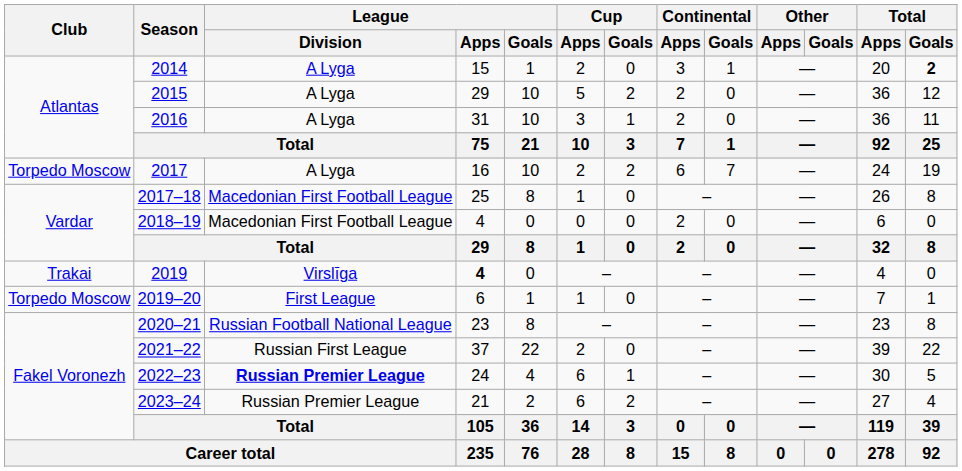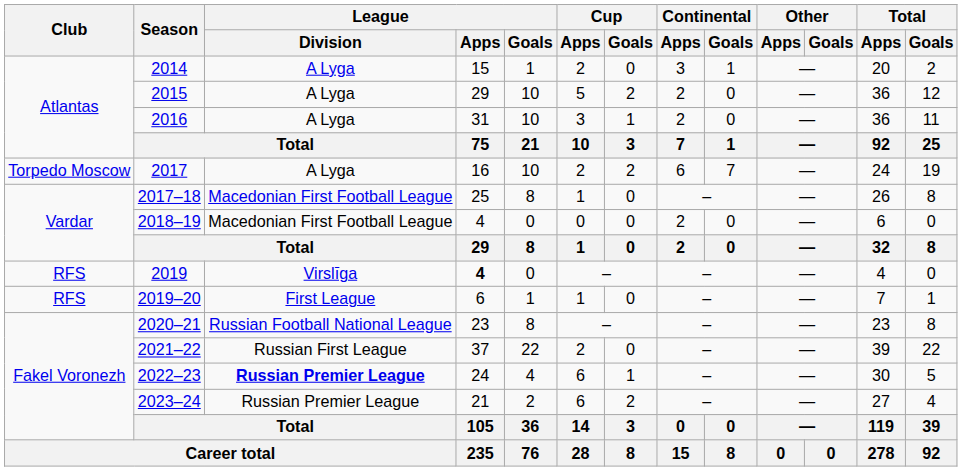2014 | Total / Goals: bold -> normal
2019 | Club: Trakai -> RFS
2019–20 | Club: Torpedo Moscow -> RFS
